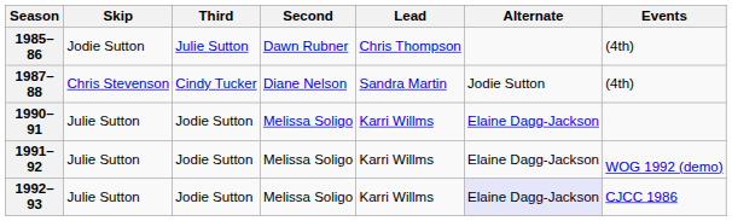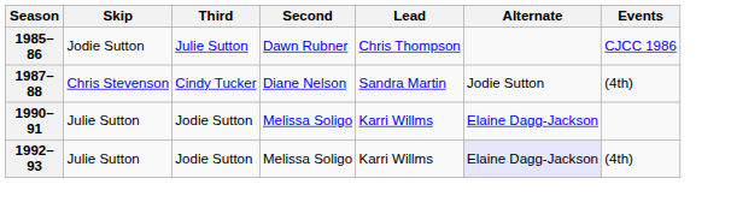1985–86 | Events: (4th) -> CJCC 1986
- row: 1991–92 | Julie Sutton | Jodie Sutton | Melissa Soligo | Karri Willms | Elaine Dagg-Jackson | WOG 1992 (demo)
1992–93 | Events: CJCC 1986 -> (4th)
